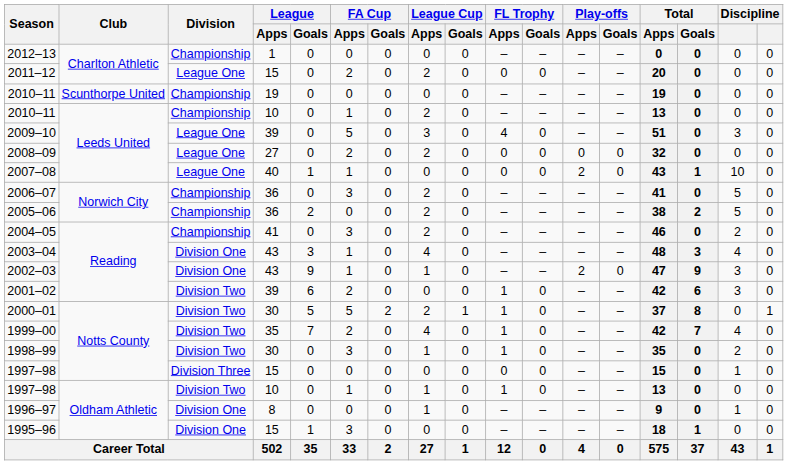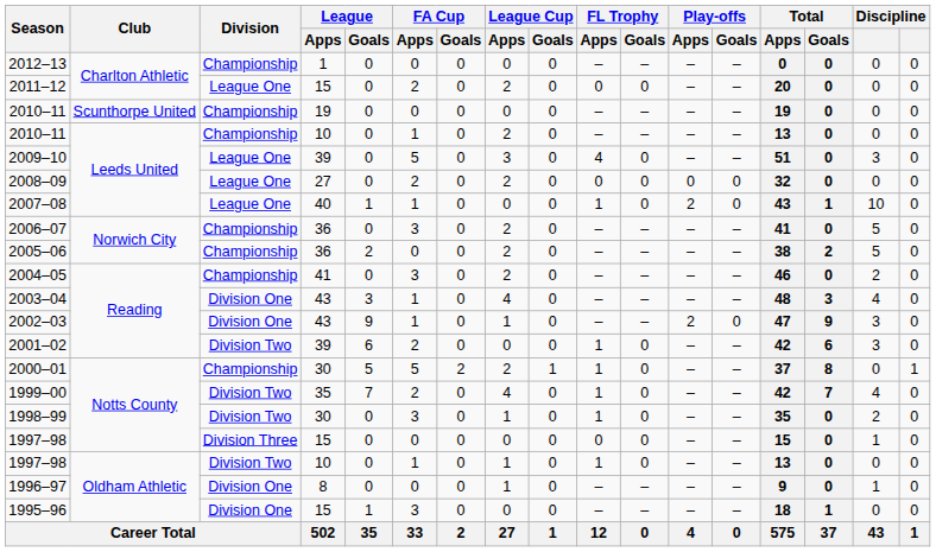2007–08 | FL Trophy / Apps: 0 -> 1
2000–01 | Division: Division Two -> Championship
